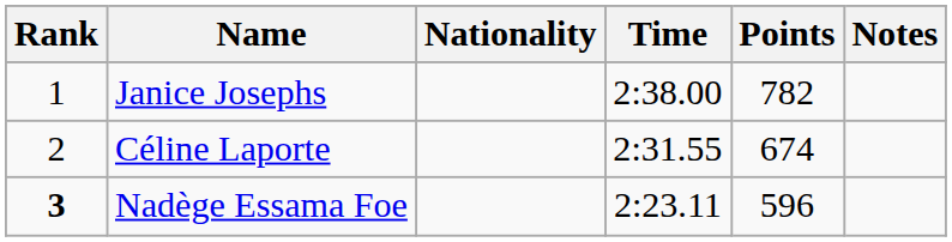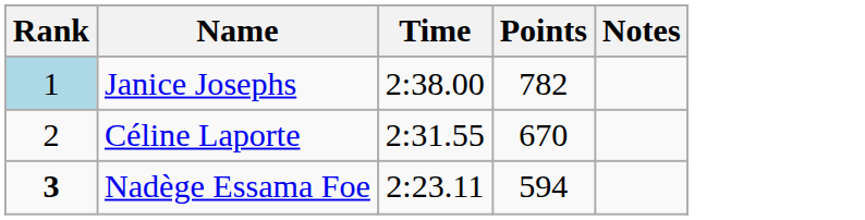- column: Nationality
Janice Josephs | Rank: no background -> lightblue background
Céline Laporte | Points: 674 -> 670
Nadège Essama Foe | Points: 596 -> 594
